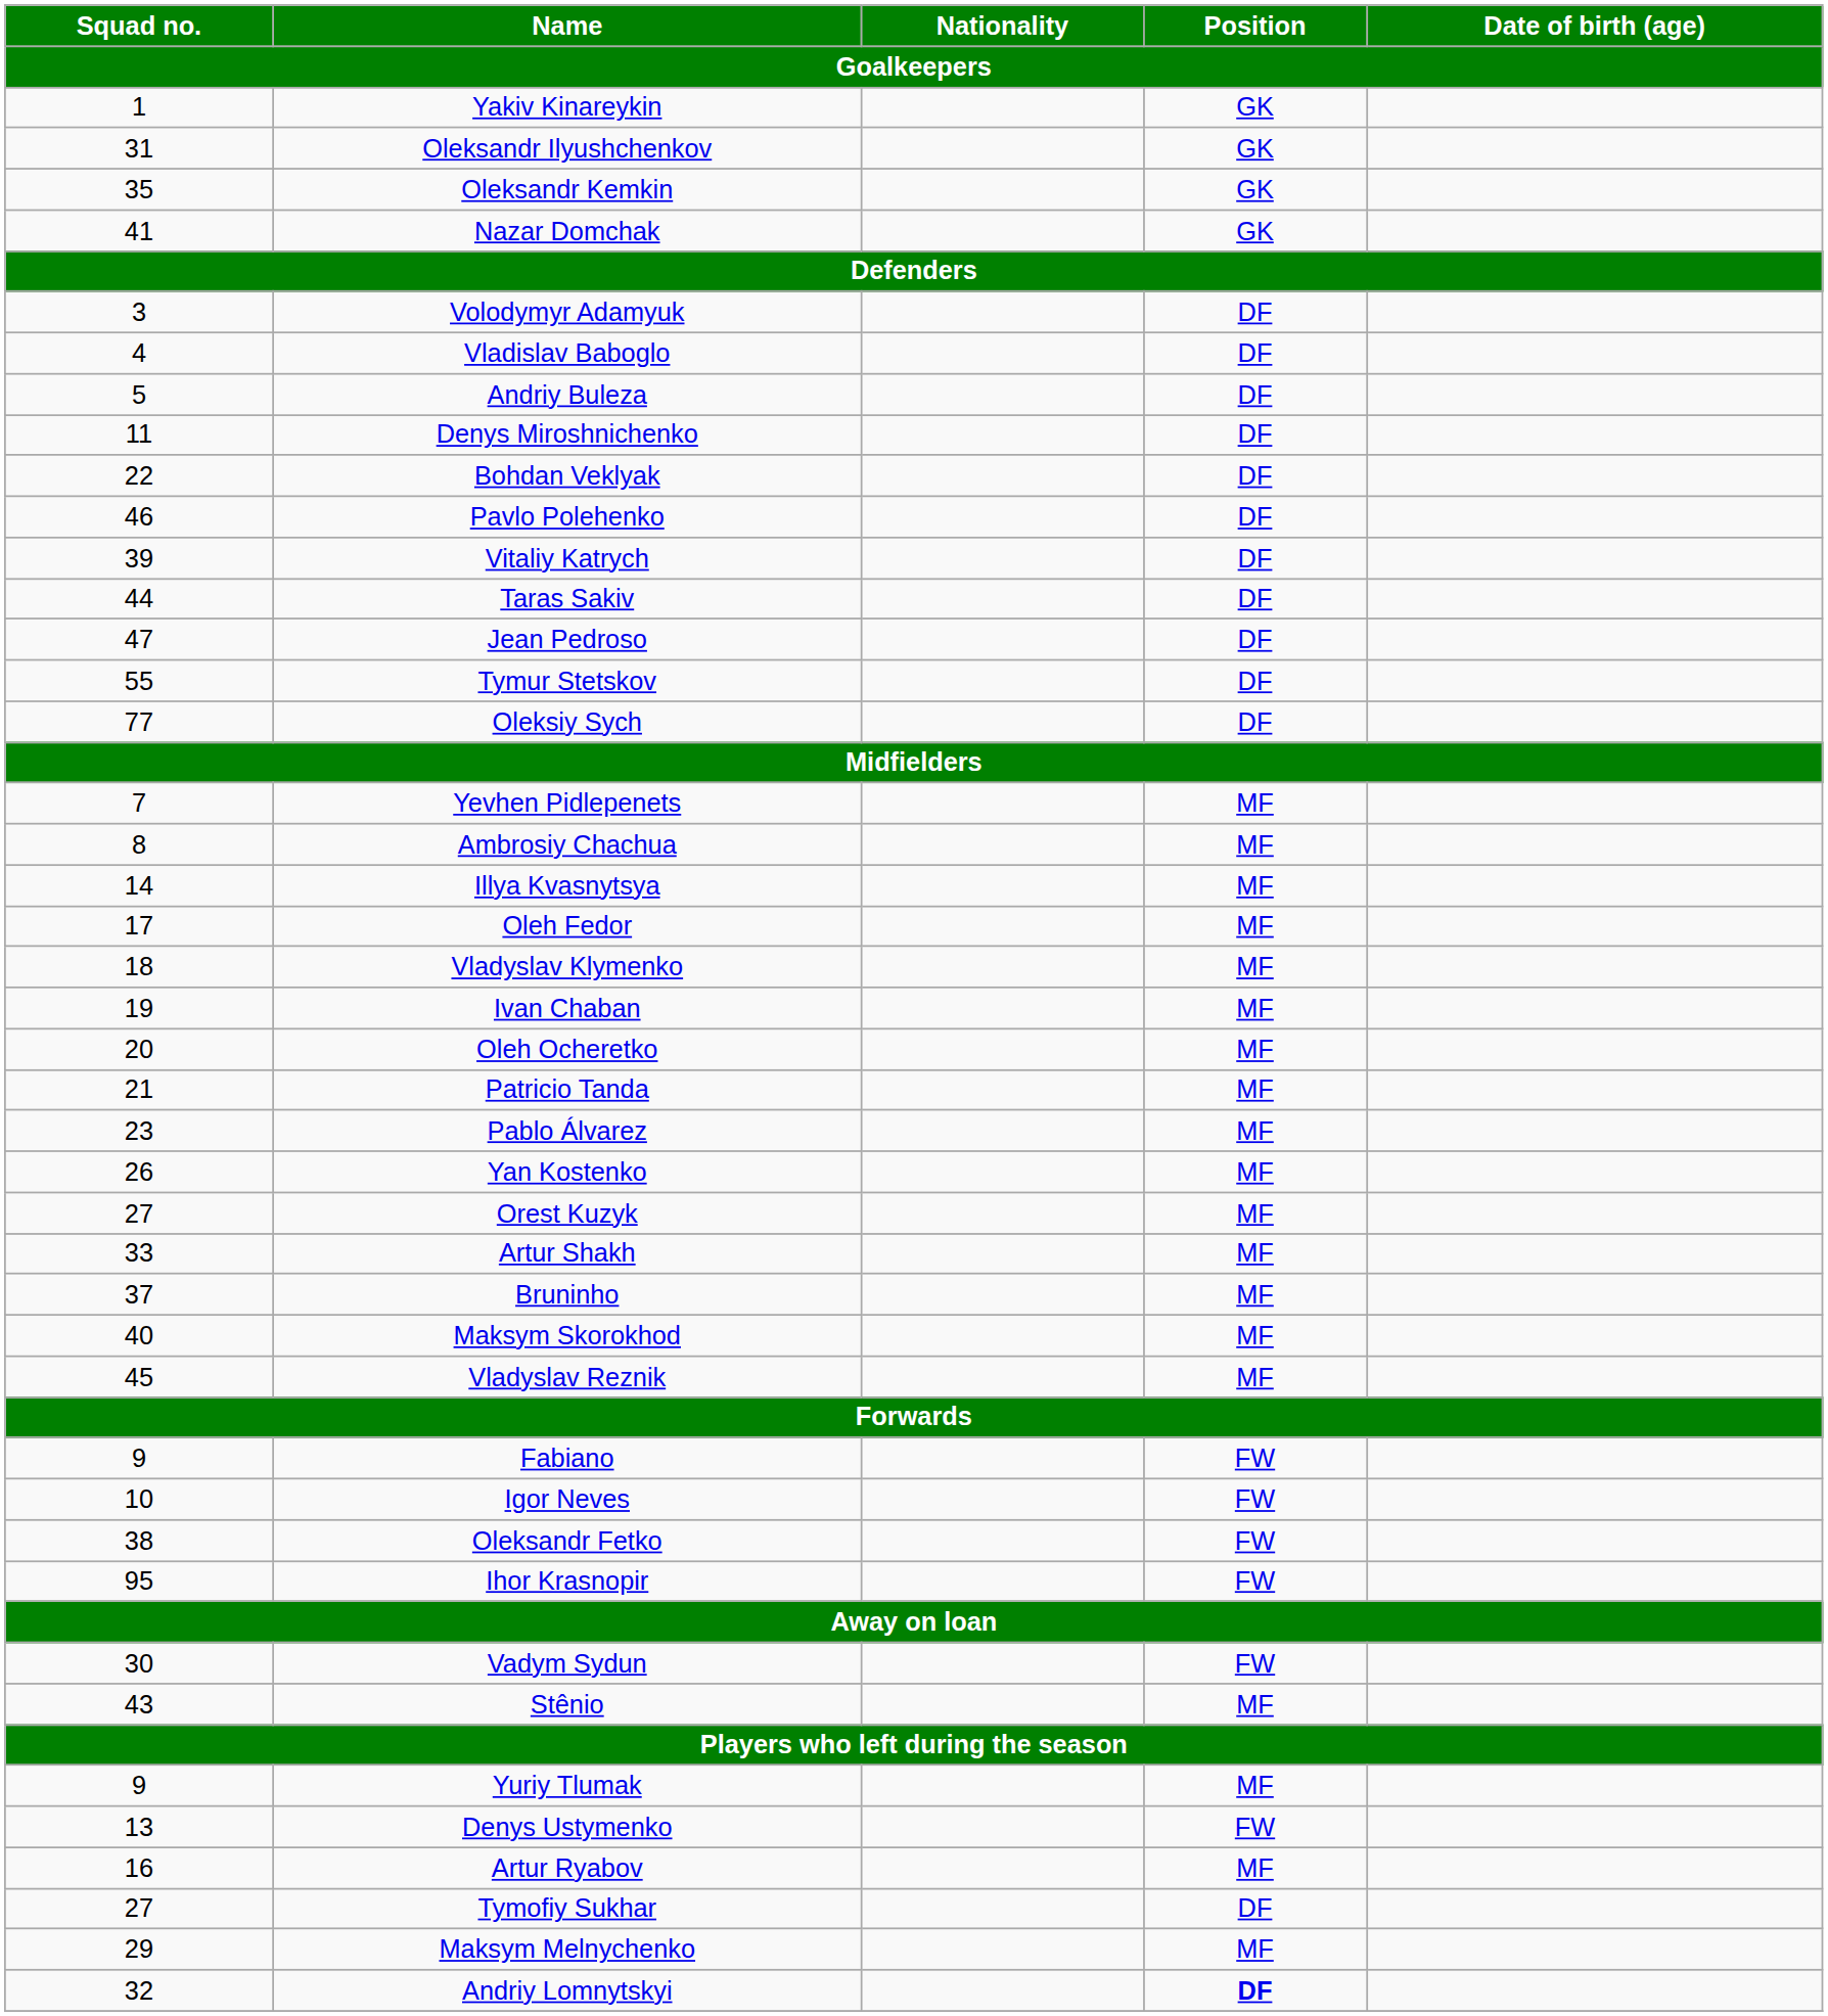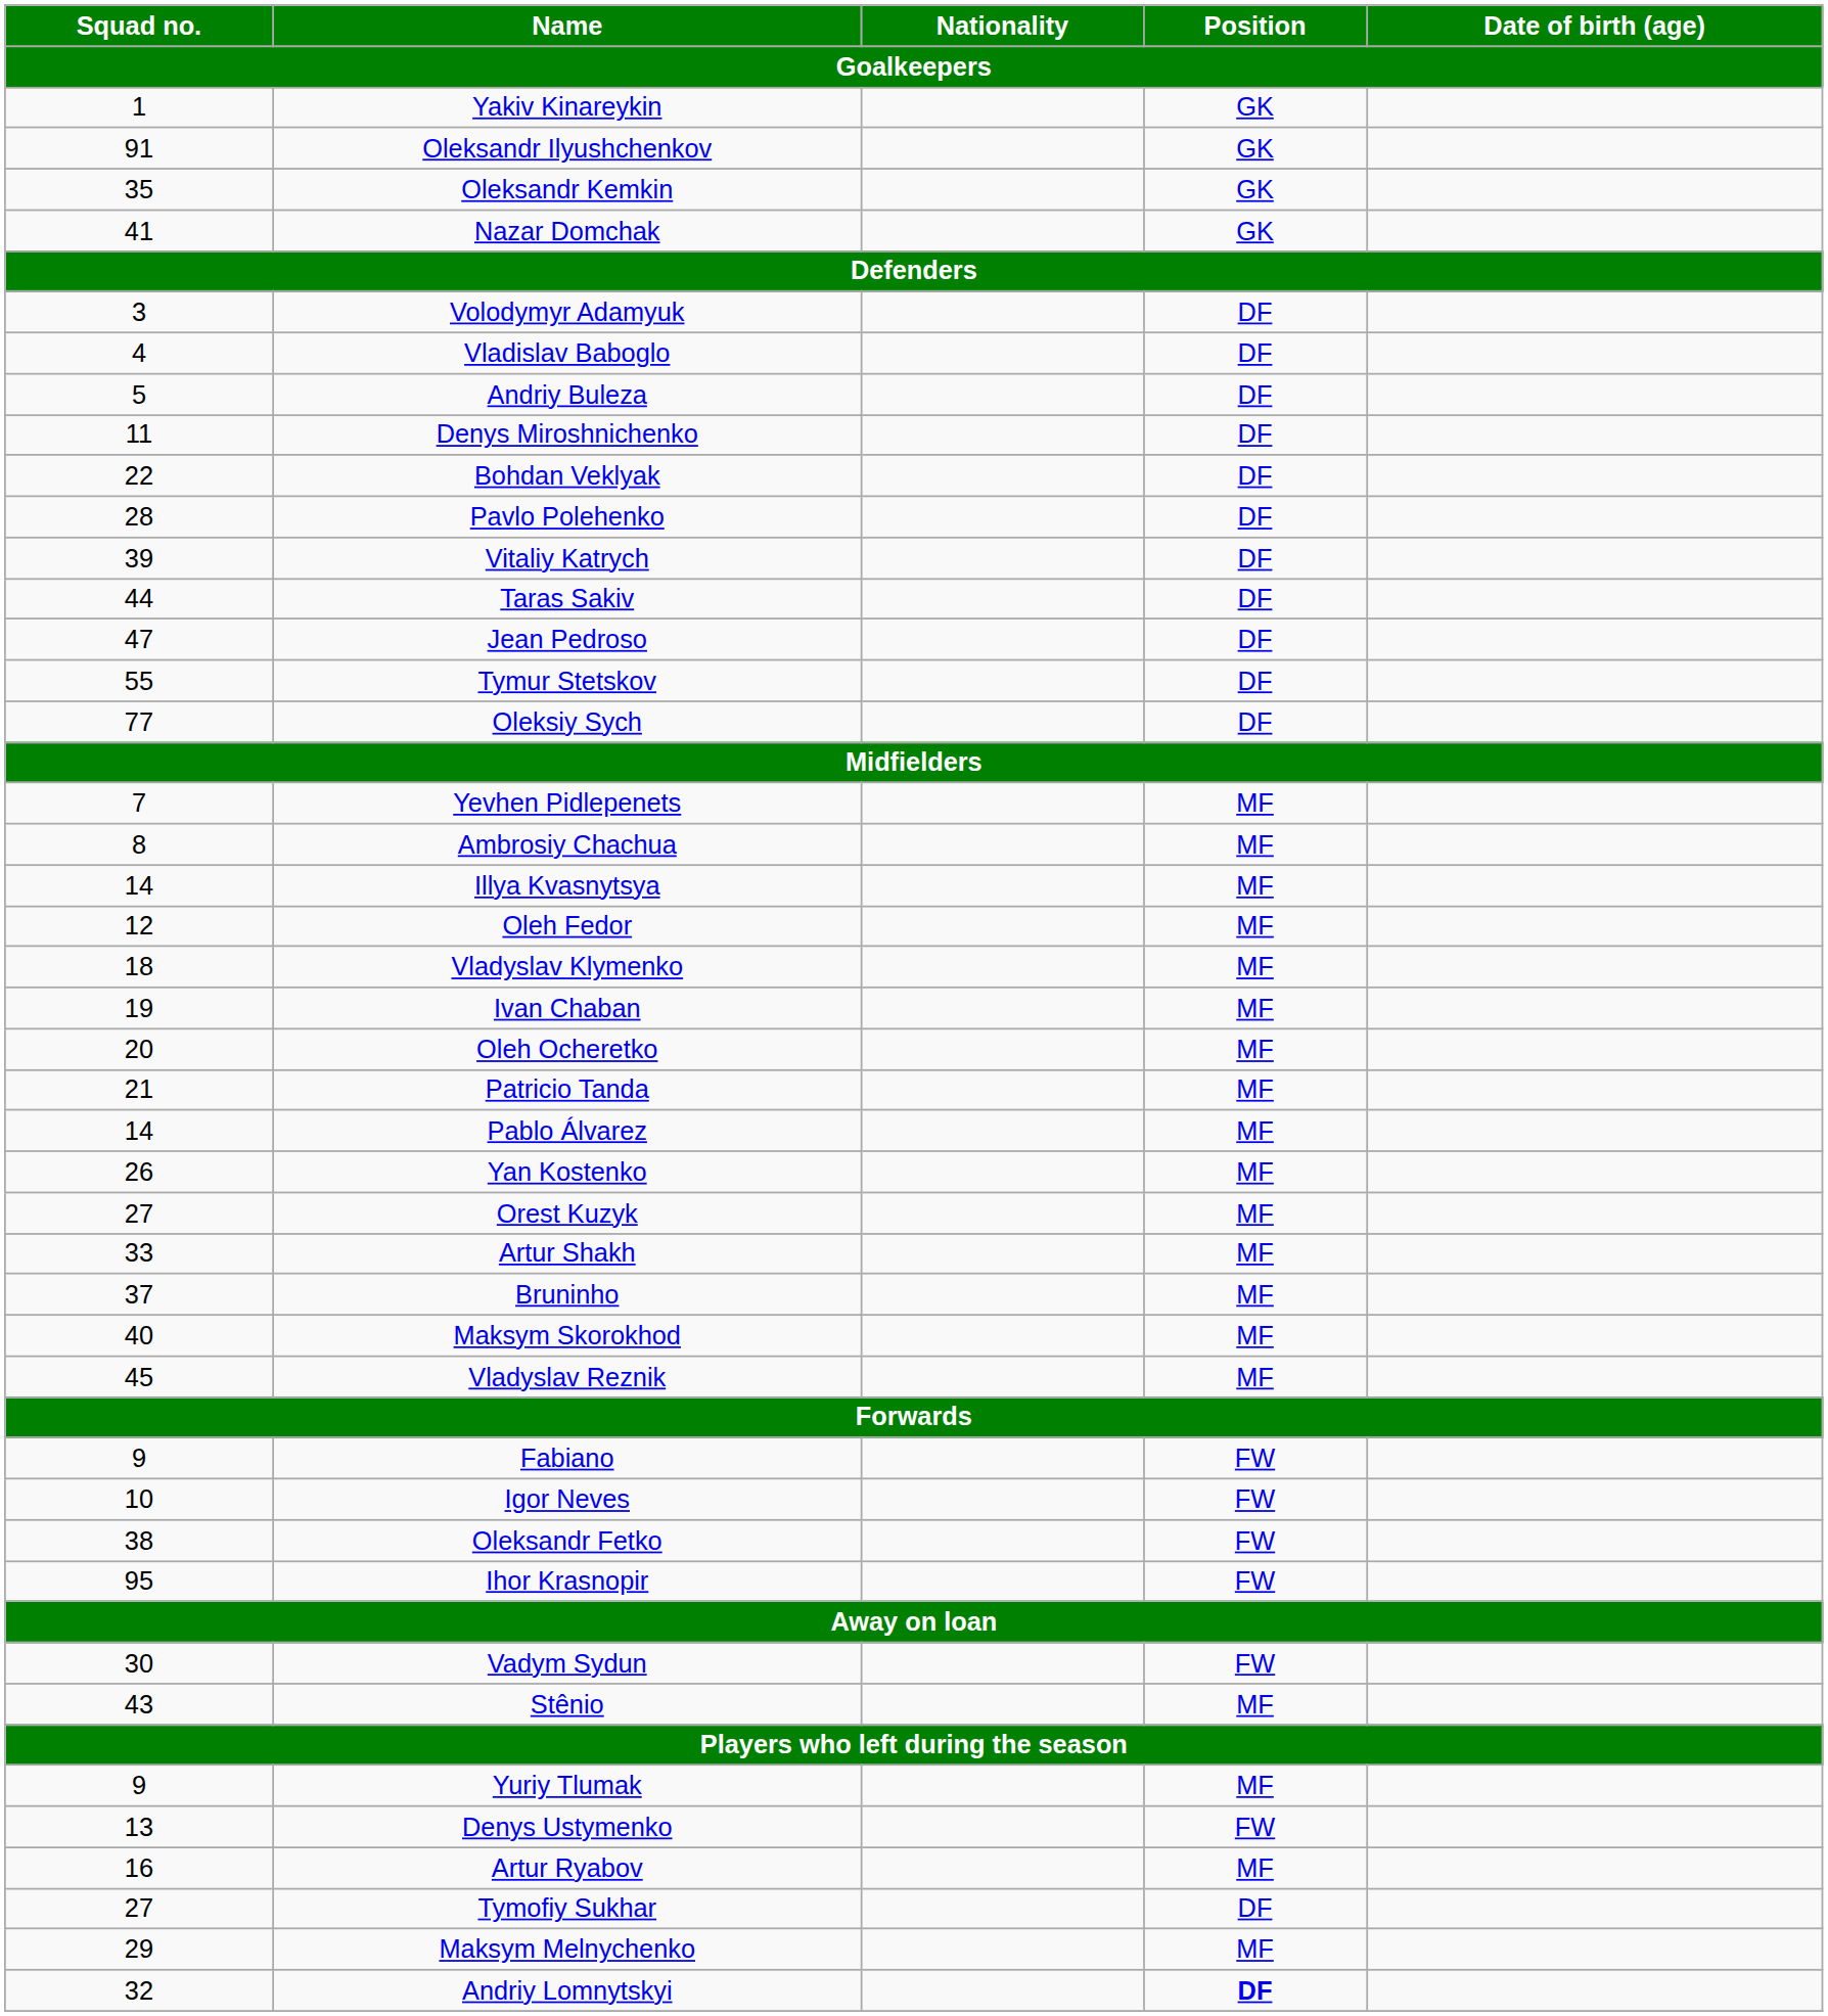Oleksandr Ilyushchenkov | Squad no. / Goalkeepers: 31 -> 91
Pavlo Polehenko | Squad no. / Goalkeepers: 46 -> 28
Oleh Fedor | Squad no. / Goalkeepers: 17 -> 12
Pablo Álvarez | Squad no. / Goalkeepers: 23 -> 14
